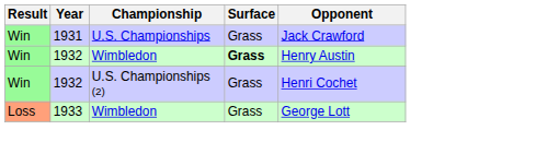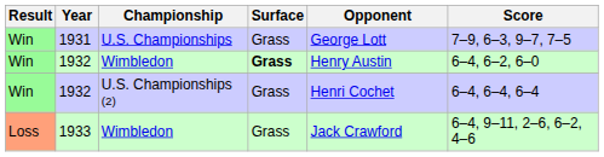+ column: Score | 7–9, 6–3, 9–7, 7–5 | 6–4, 6–2, 6–0 | 6–4, 6–4, 6–4 | 6–4, 9–11, 2–6, 6–2, 4–6
1931 | Opponent: Jack Crawford -> George Lott
1933 | Opponent: George Lott -> Jack Crawford
